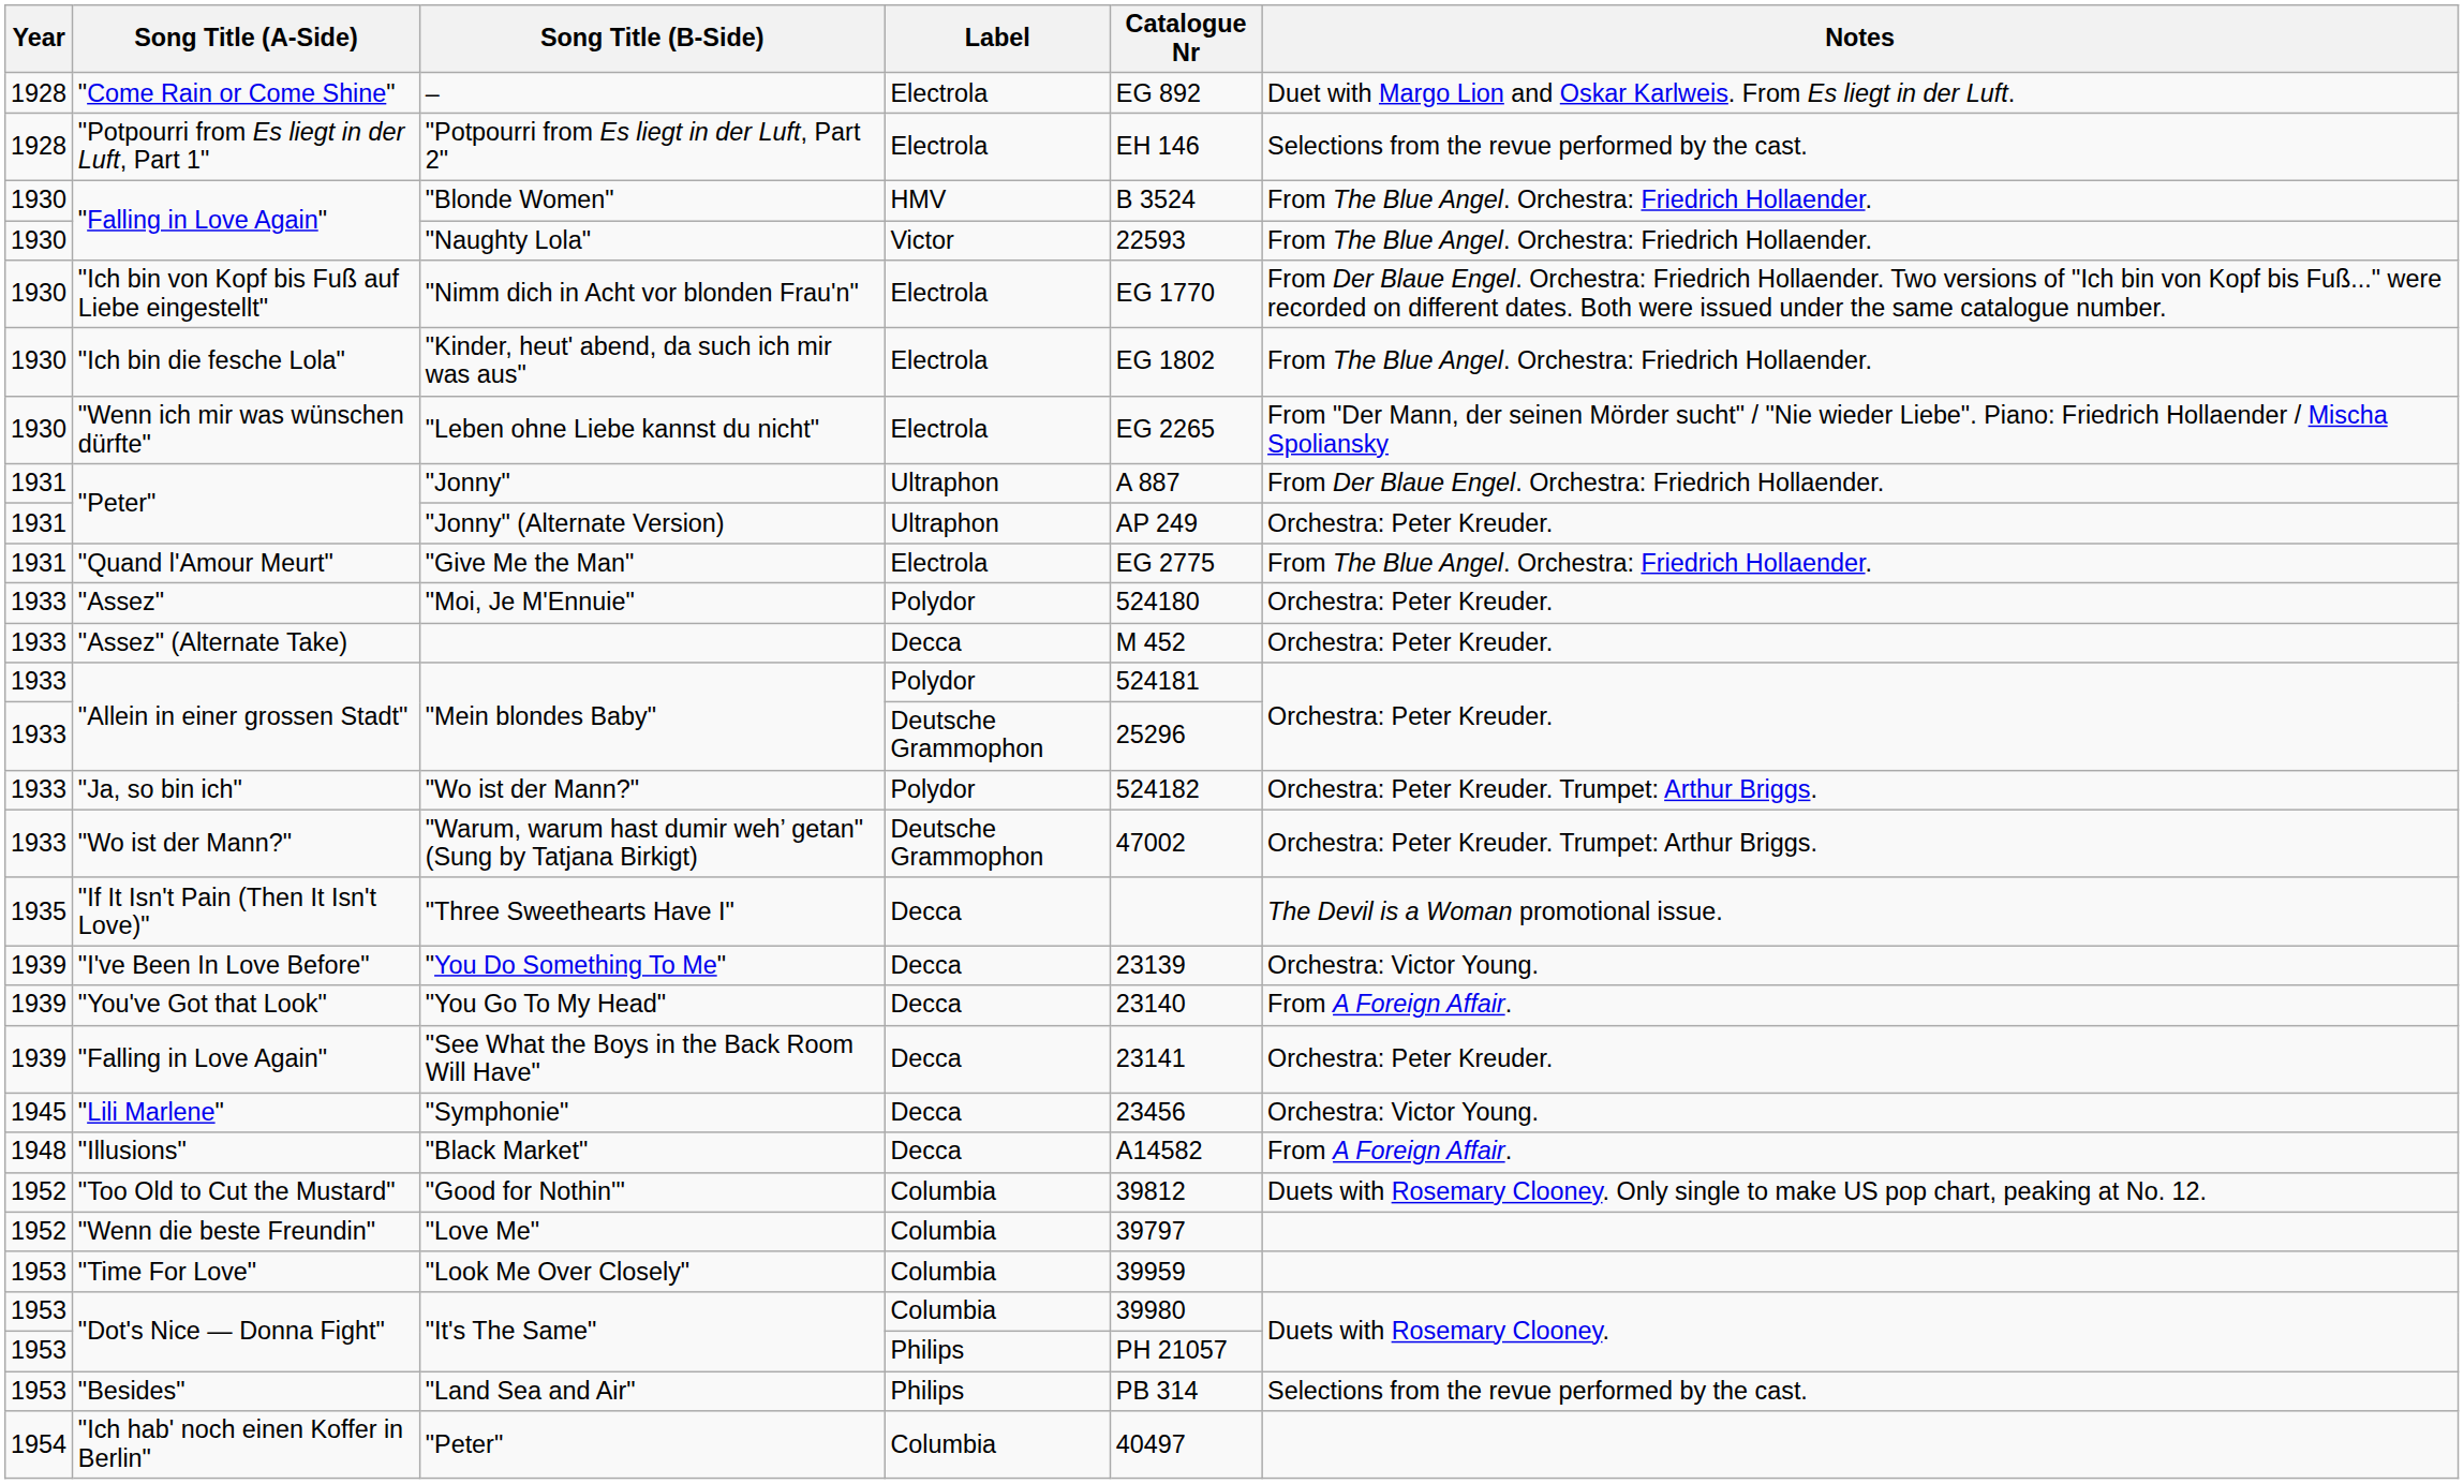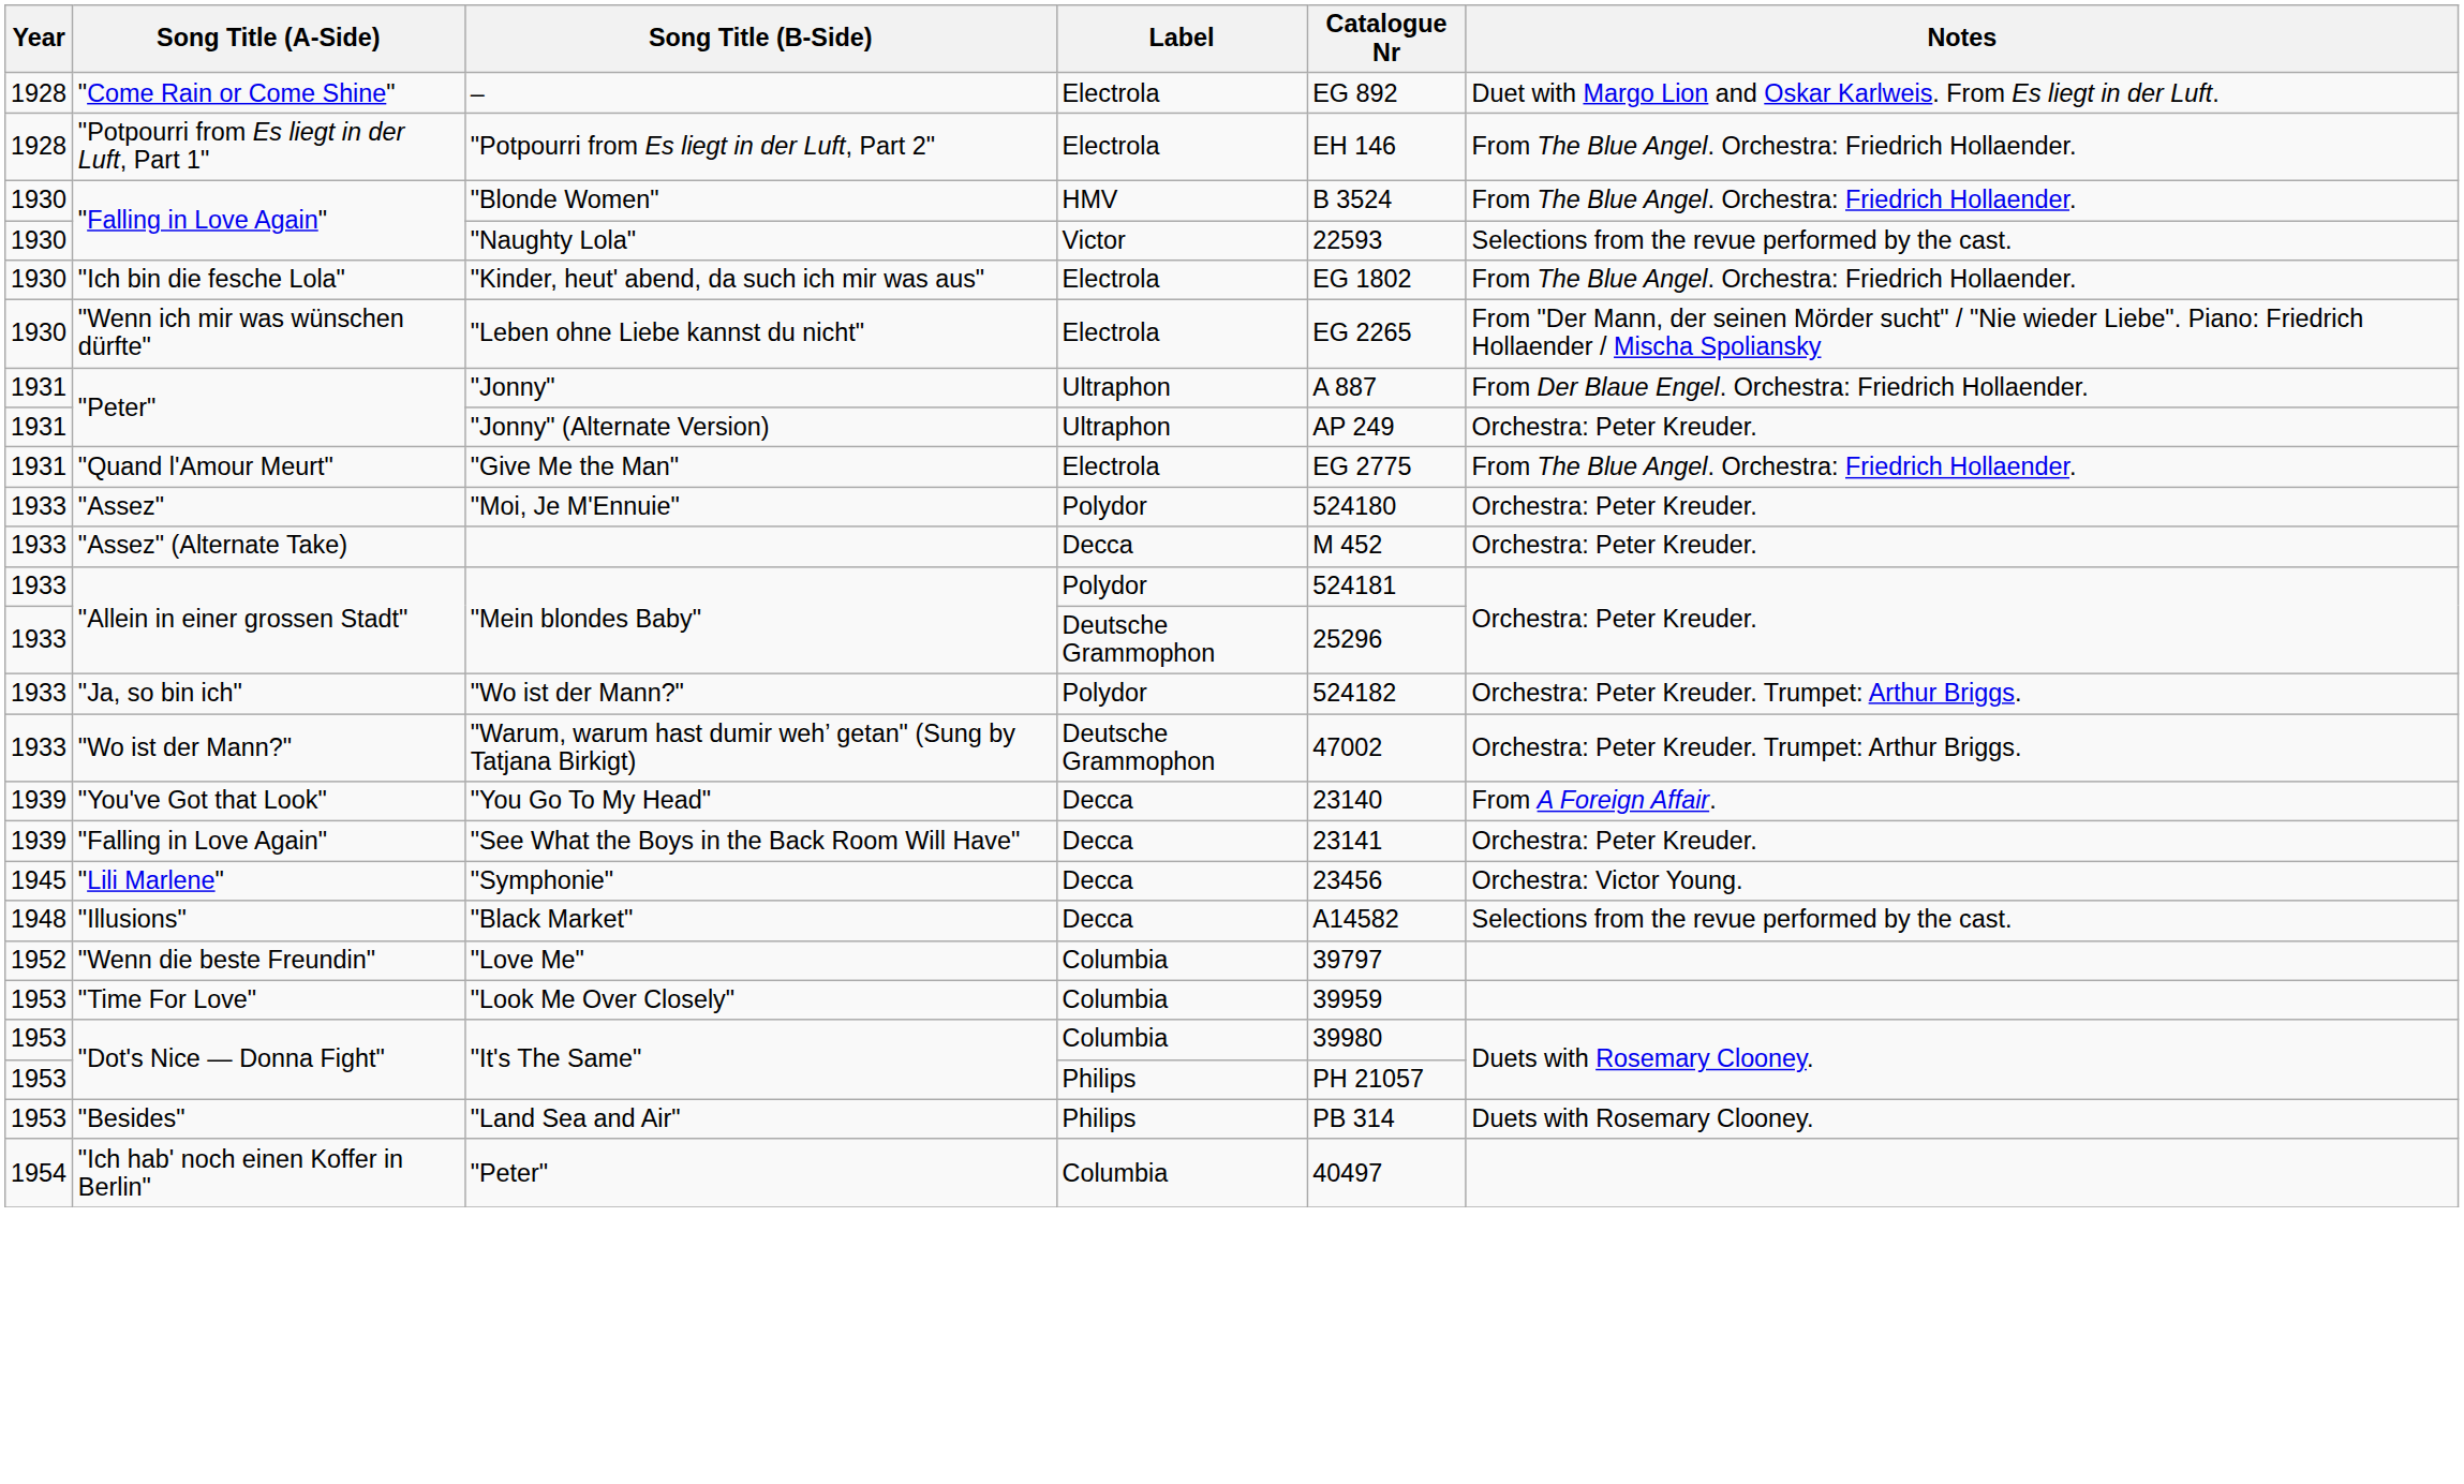"Potpourri from Es liegt in der Luft, Part 2" | Notes: Selections from the revue performed by the cast. -> From The Blue Angel. Orchestra: Friedrich Hollaender.
"Naughty Lola" | Notes: From The Blue Angel. Orchestra: Friedrich Hollaender. -> Selections from the revue performed by the cast.
- row: 1930 | "Ich bin von Kopf bis Fuß auf Liebe eingestellt" | "Nimm dich in Acht vor blonden Frau'n" | Electrola | EG 1770 | From Der Blaue Engel. Orchestra: Friedrich Hollaender. Two versions of "Ich bin von Kopf bis Fuß..." were recorded on different dates. Both were issued under the same catalogue number.
- row: 1935 | "If It Isn't Pain (Then It Isn't Love)" | "Three Sweethearts Have I" | Decca | The Devil is a Woman promotional issue.
- row: 1939 | "I've Been In Love Before" | "You Do Something To Me" | Decca | 23139 | Orchestra: Victor Young.
"Black Market" | Notes: From A Foreign Affair. -> Selections from the revue performed by the cast.
- row: 1952 | "Too Old to Cut the Mustard" | "Good for Nothin'" | Columbia | 39812 | Duets with Rosemary Clooney. Only single to make US pop chart, peaking at No. 12.
"Land Sea and Air" | Notes: Selections from the revue performed by the cast. -> Duets with Rosemary Clooney.
